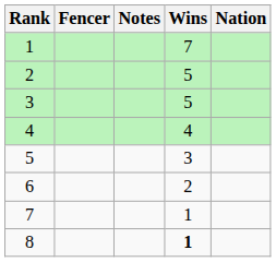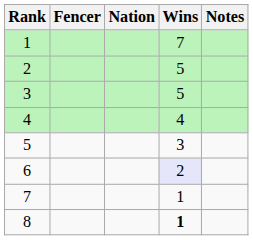columns swapped: Nation <-> Notes
6 | Wins: no background -> lavender background
